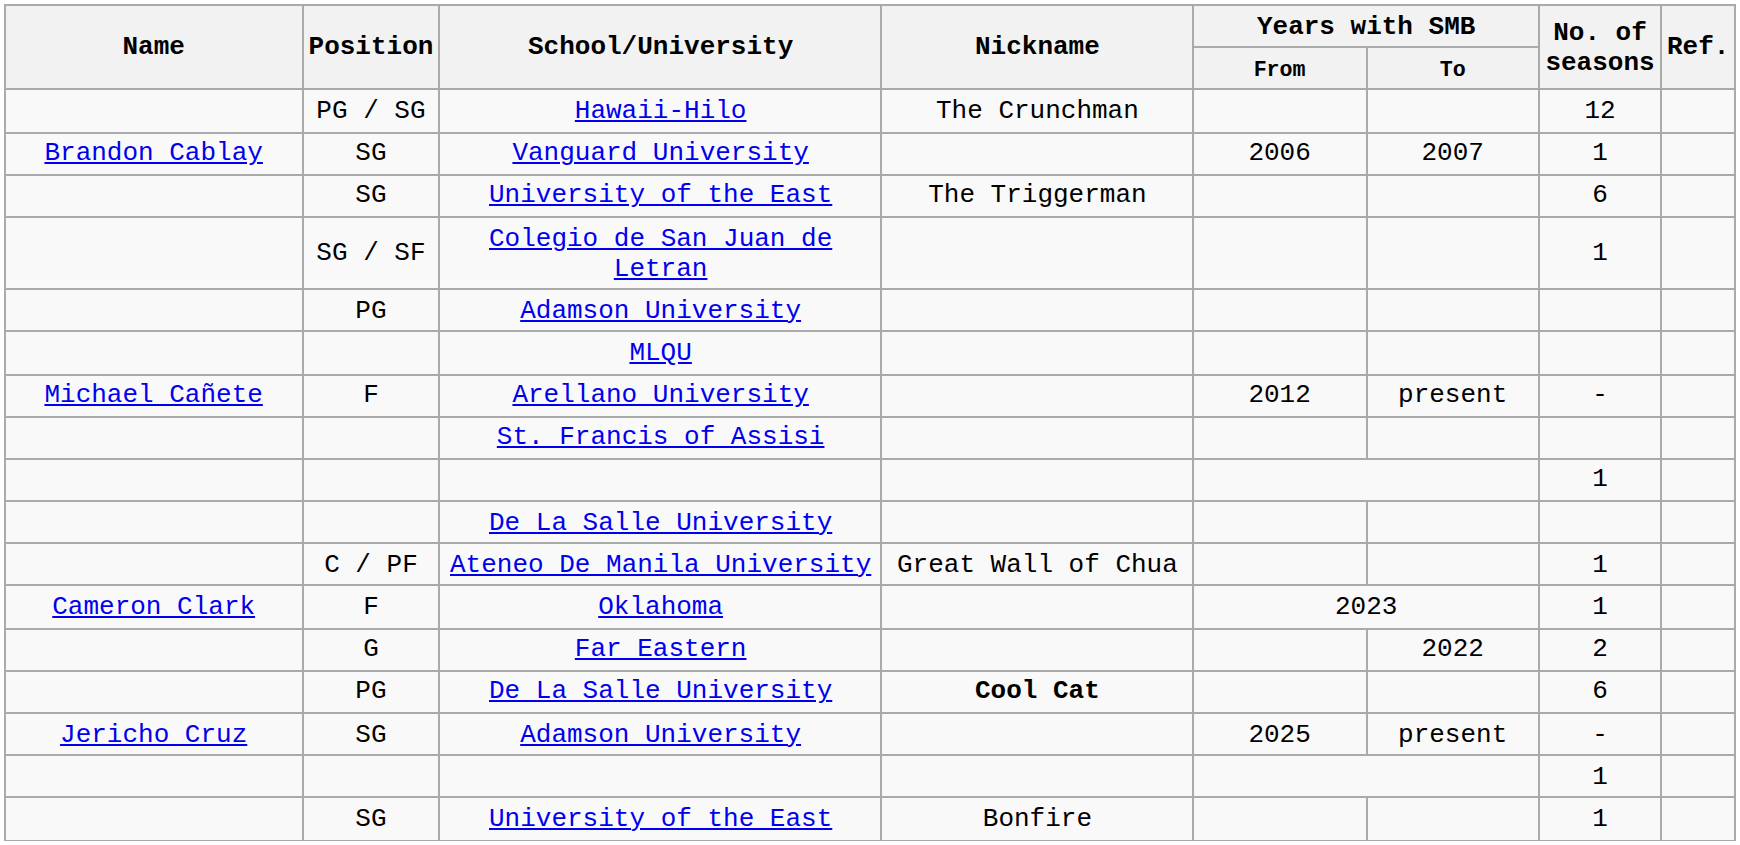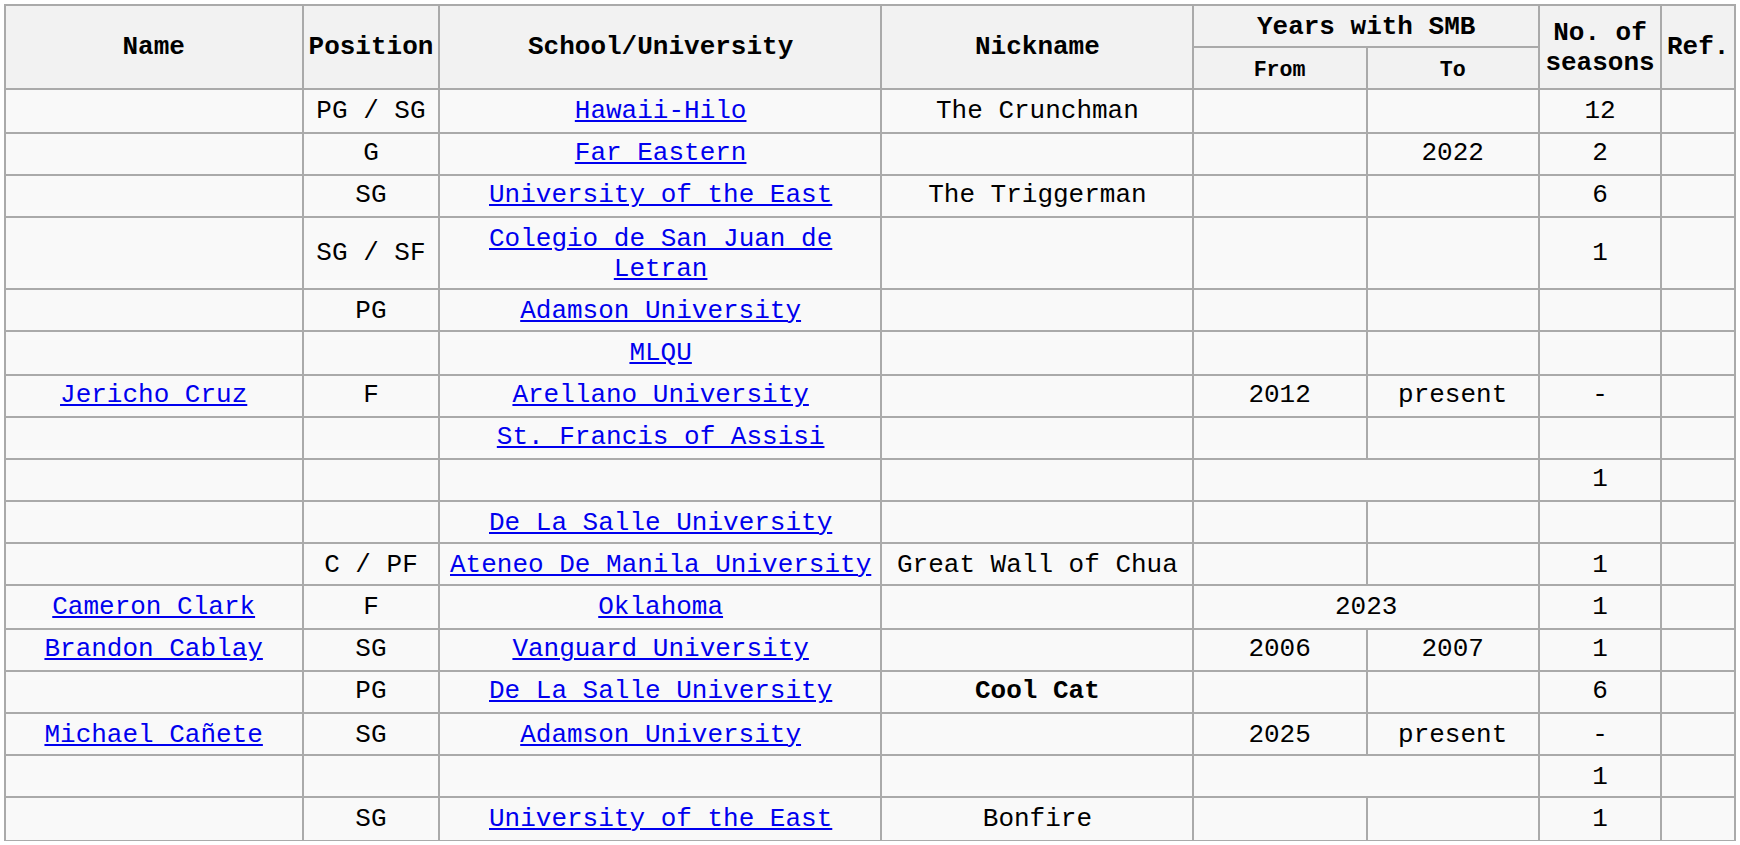rows swapped: Vanguard University <-> Far Eastern
Arellano University | Name: Michael Cañete -> Jericho Cruz
SG / Adamson University | Name: Jericho Cruz -> Michael Cañete
